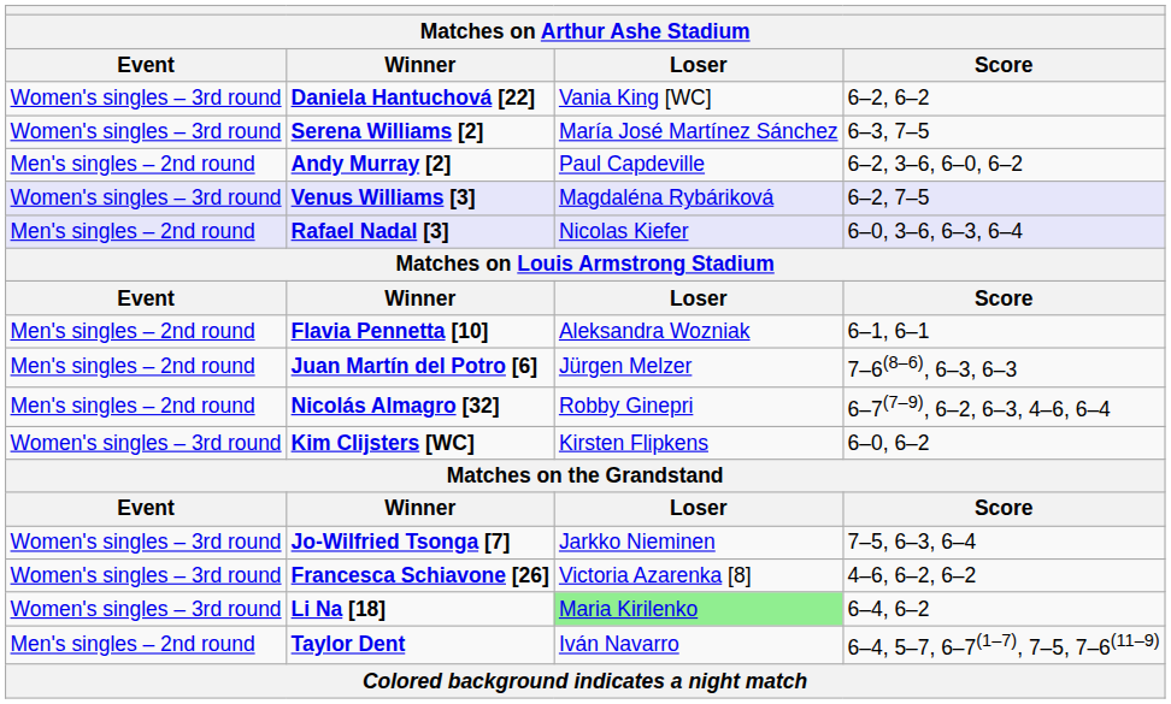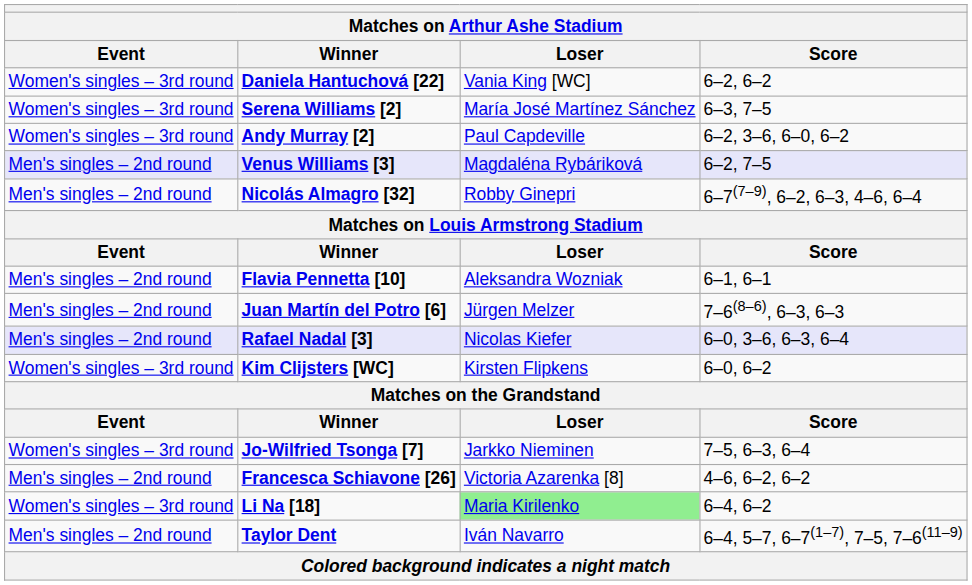Andy Murray [2] | Event: Men's singles – 2nd round -> Women's singles – 3rd round
Venus Williams [3] | Event: Women's singles – 3rd round -> Men's singles – 2nd round
rows swapped: Rafael Nadal [3] <-> Nicolás Almagro [32]
Francesca Schiavone [26] | Event: Women's singles – 3rd round -> Men's singles – 2nd round
